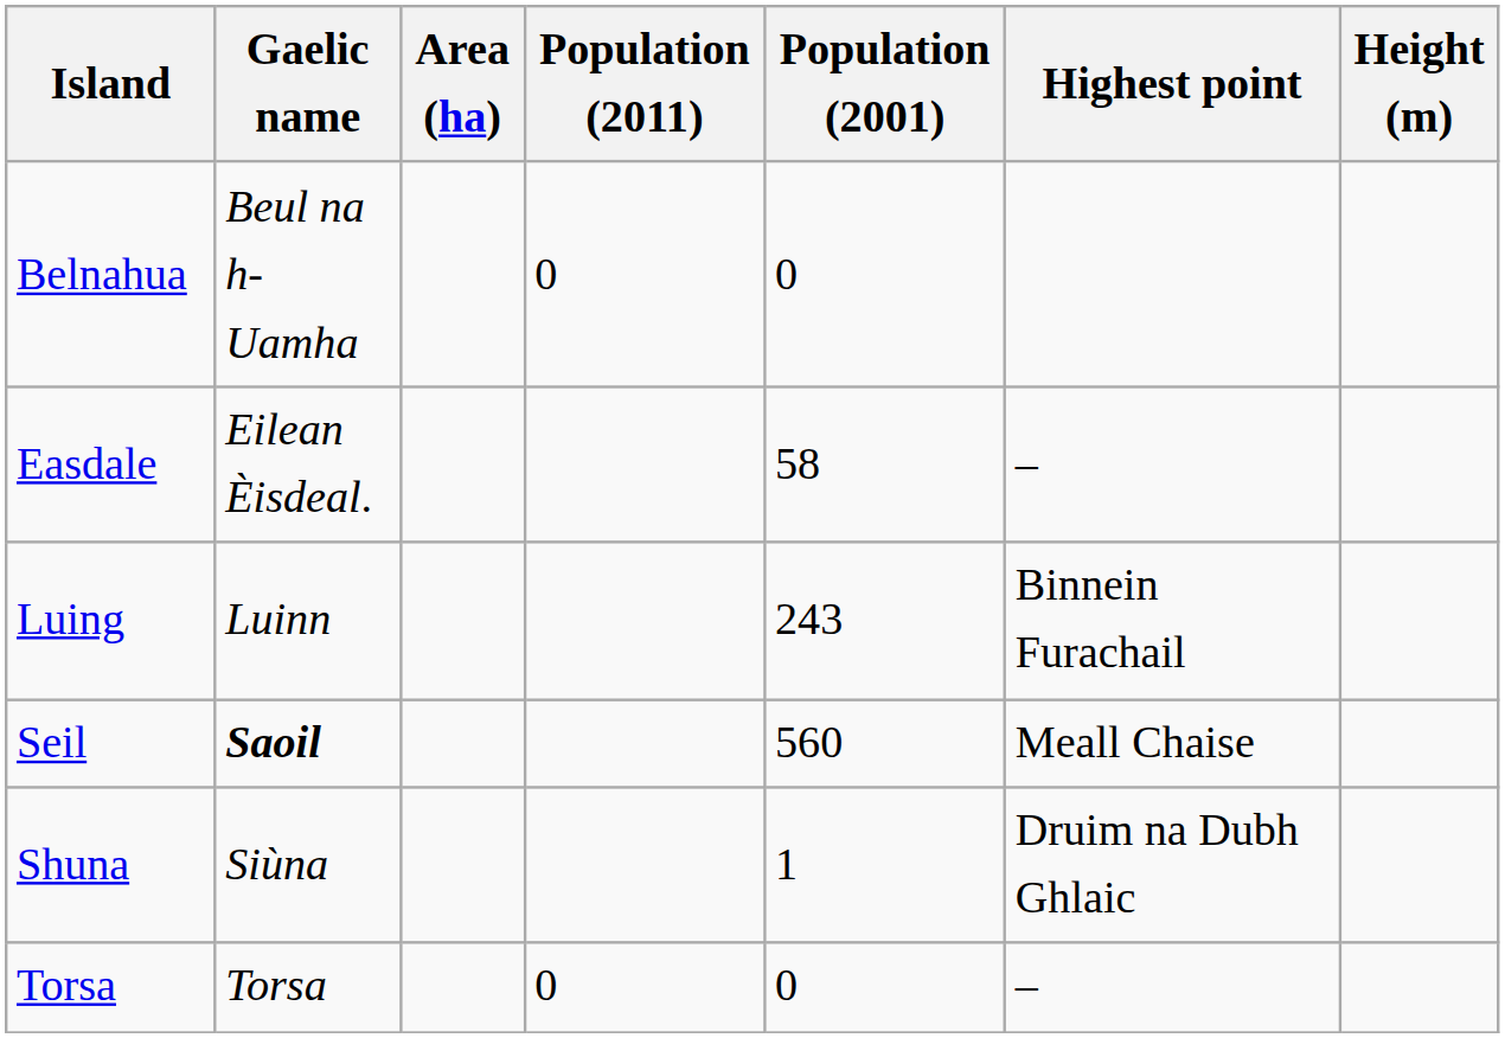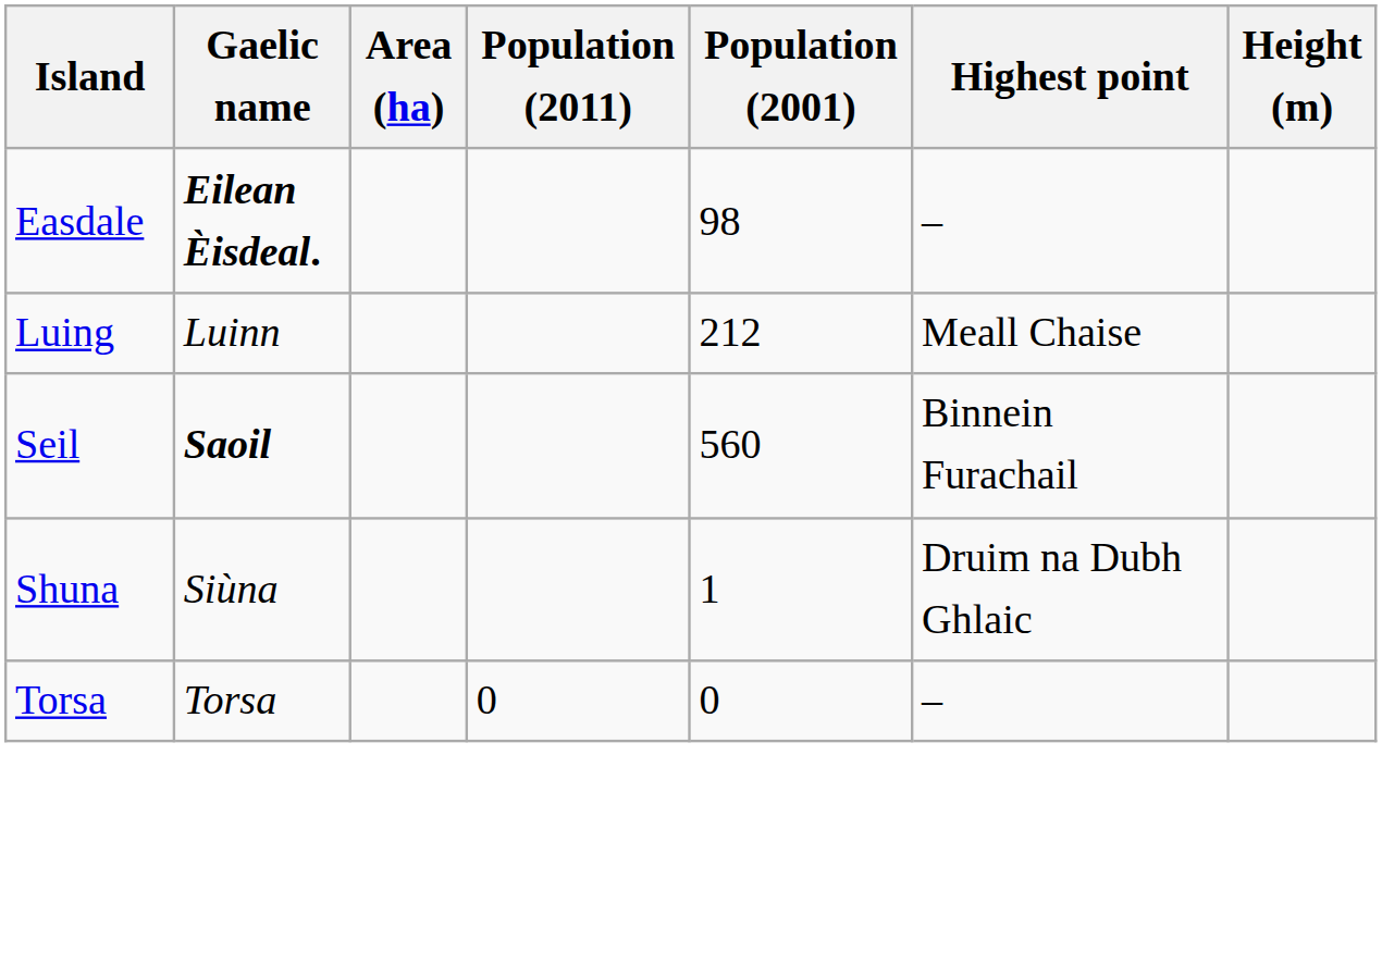- row: Belnahua | Beul na h-Uamha | 0 | 0
Easdale | Gaelic name: normal -> bold
Easdale | Population (2001): 58 -> 98
Luing | Population (2001): 243 -> 212
Luing | Highest point: Binnein Furachail -> Meall Chaise
Seil | Highest point: Meall Chaise -> Binnein Furachail
